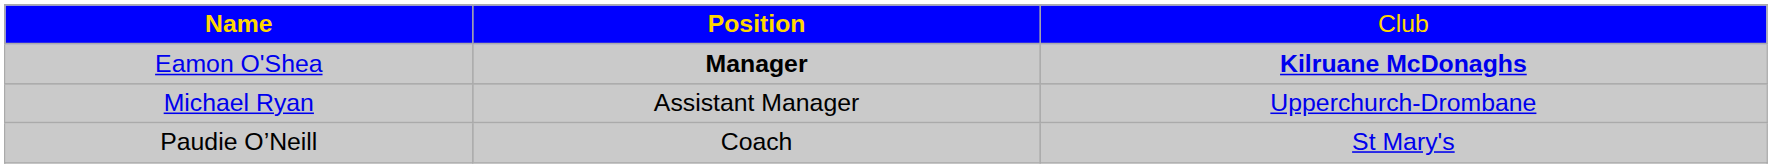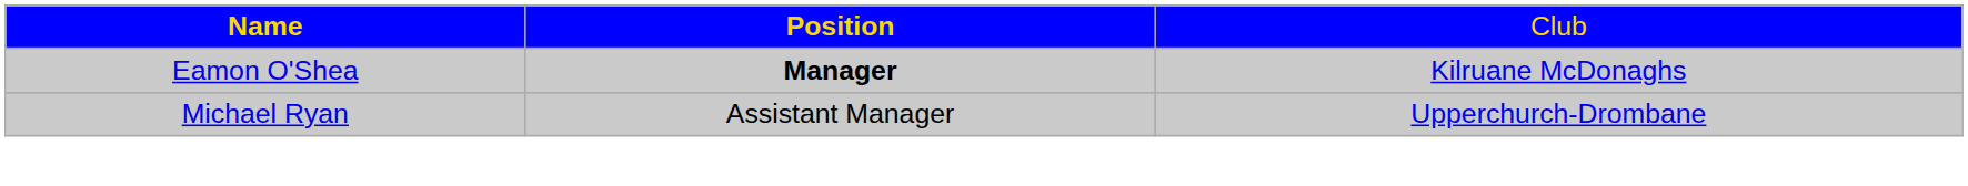Eamon O'Shea | column 3: bold -> normal
- row: Paudie O’Neill | Coach | St Mary's
